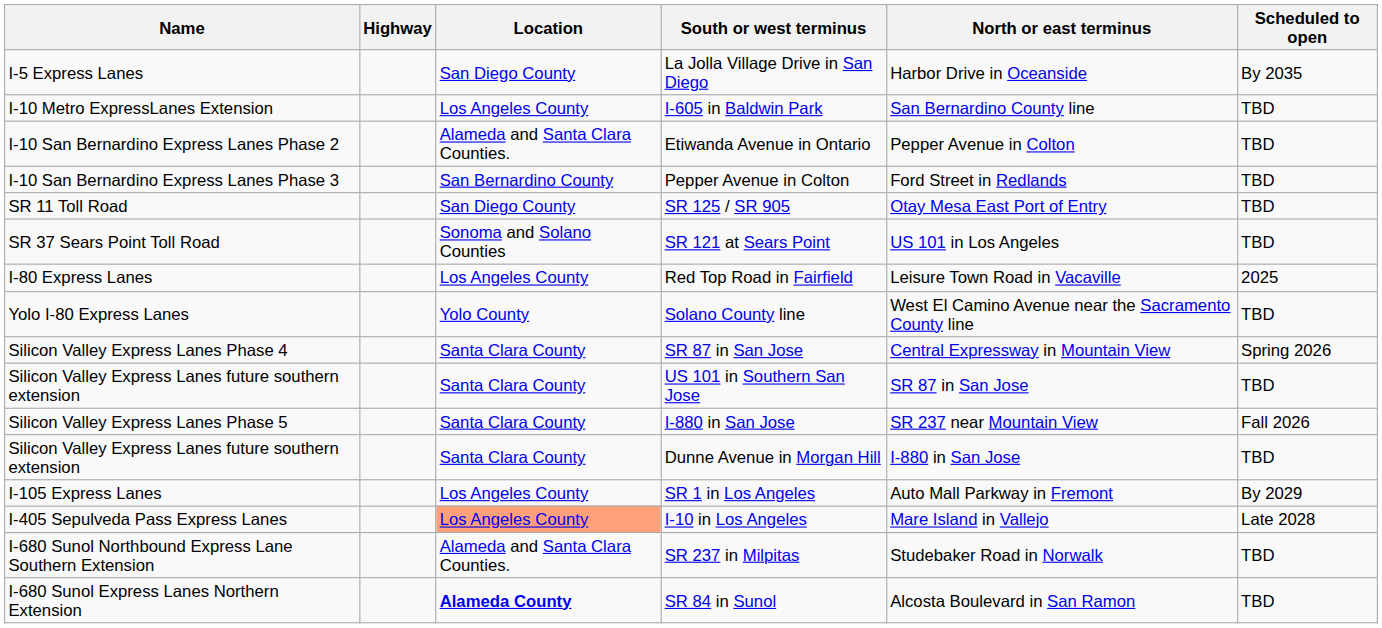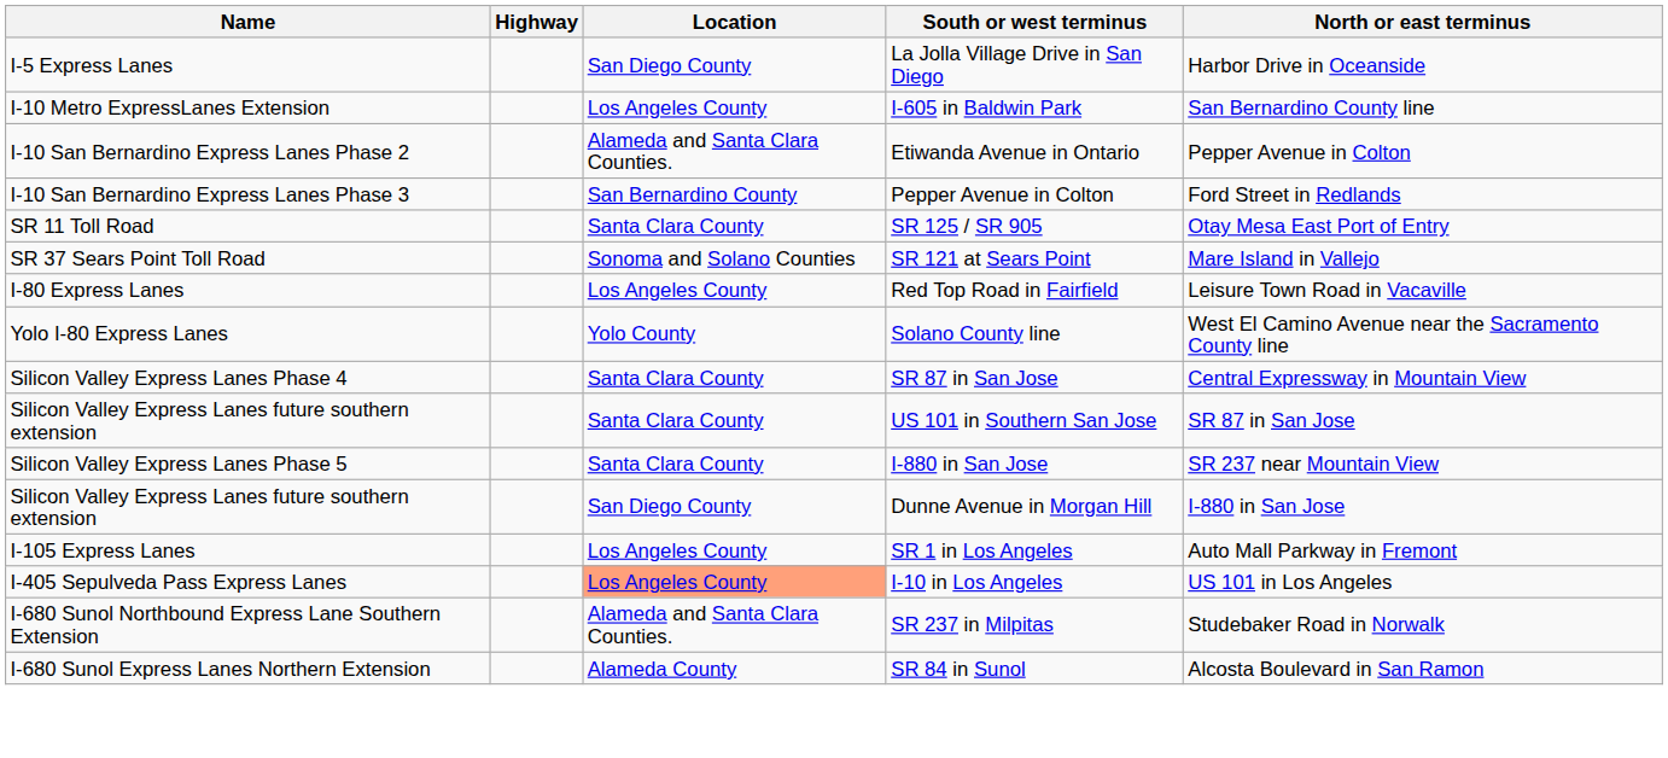- column: Scheduled to open | By 2035 | TBD | TBD | TBD | TBD | TBD | 2025 | TBD | Spring 2026 | TBD | Fall 2026 | TBD | By 2029 | Late 2028 | TBD | TBD
SR 125 / SR 905 | Location: San Diego County -> Santa Clara County
SR 121 at Sears Point | North or east terminus: US 101 in Los Angeles -> Mare Island in Vallejo
Dunne Avenue in Morgan Hill | Location: Santa Clara County -> San Diego County
I-10 in Los Angeles | North or east terminus: Mare Island in Vallejo -> US 101 in Los Angeles
SR 84 in Sunol | Location: bold -> normal
